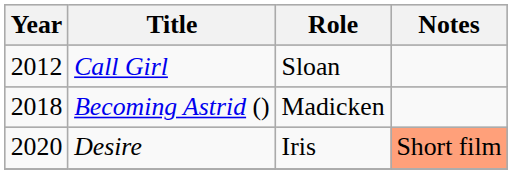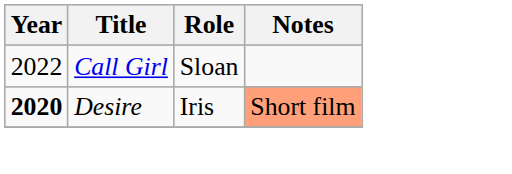Call Girl | Year: 2012 -> 2022
- row: 2018 | Becoming Astrid () | Madicken
Desire | Year: normal -> bold
